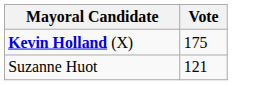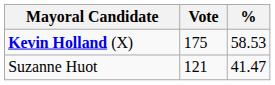+ column: % | 58.53 | 41.47
